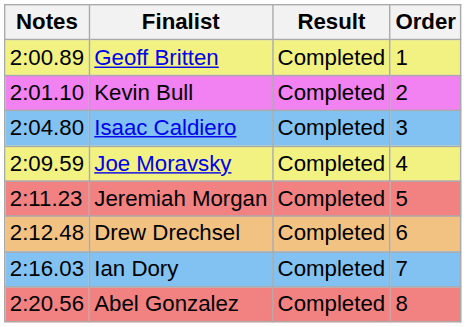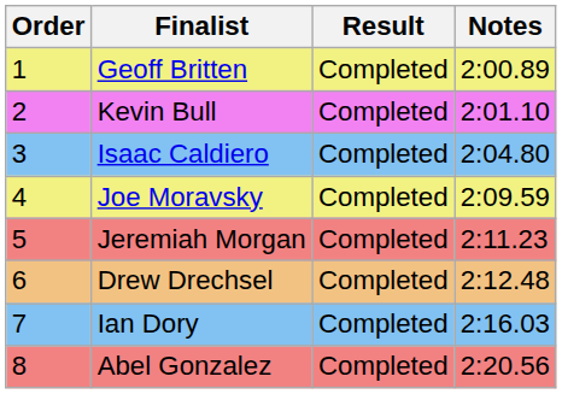columns swapped: Order <-> Notes
